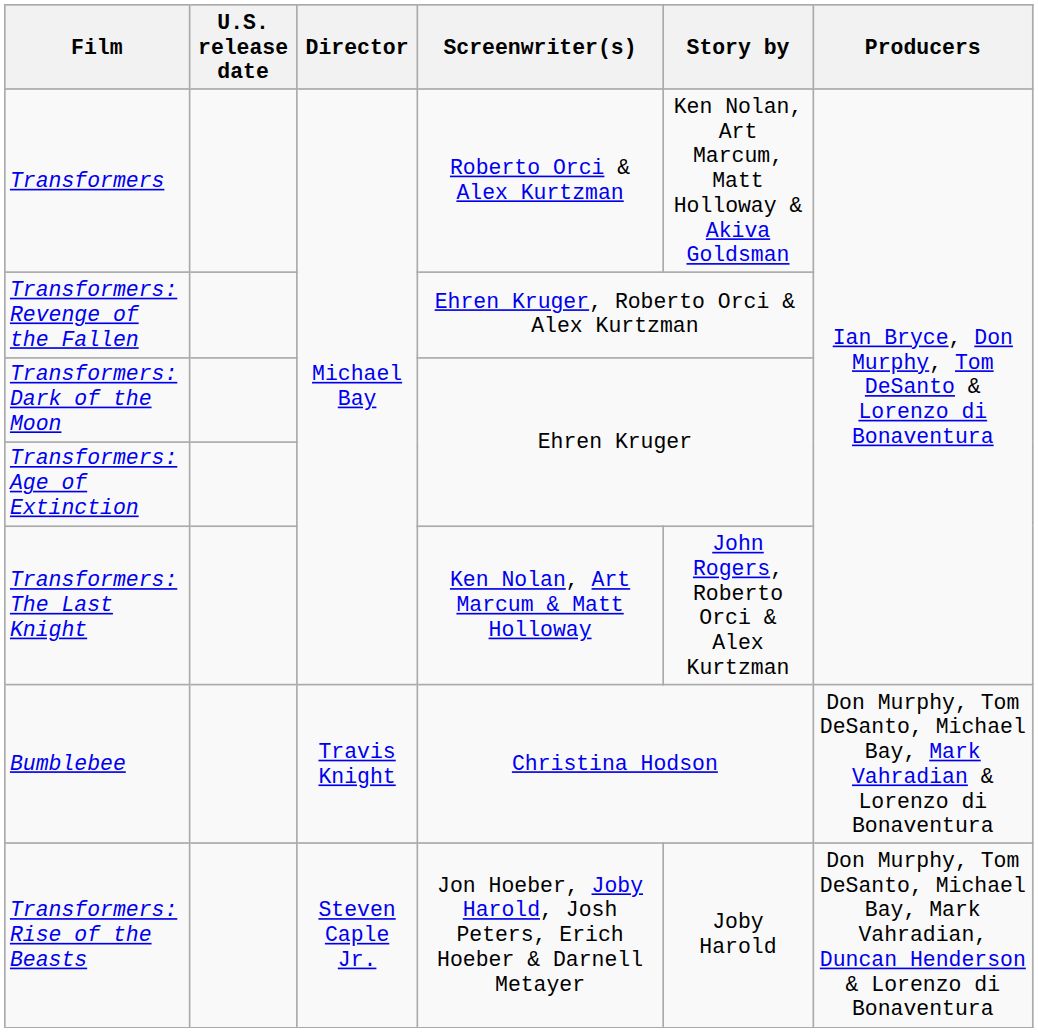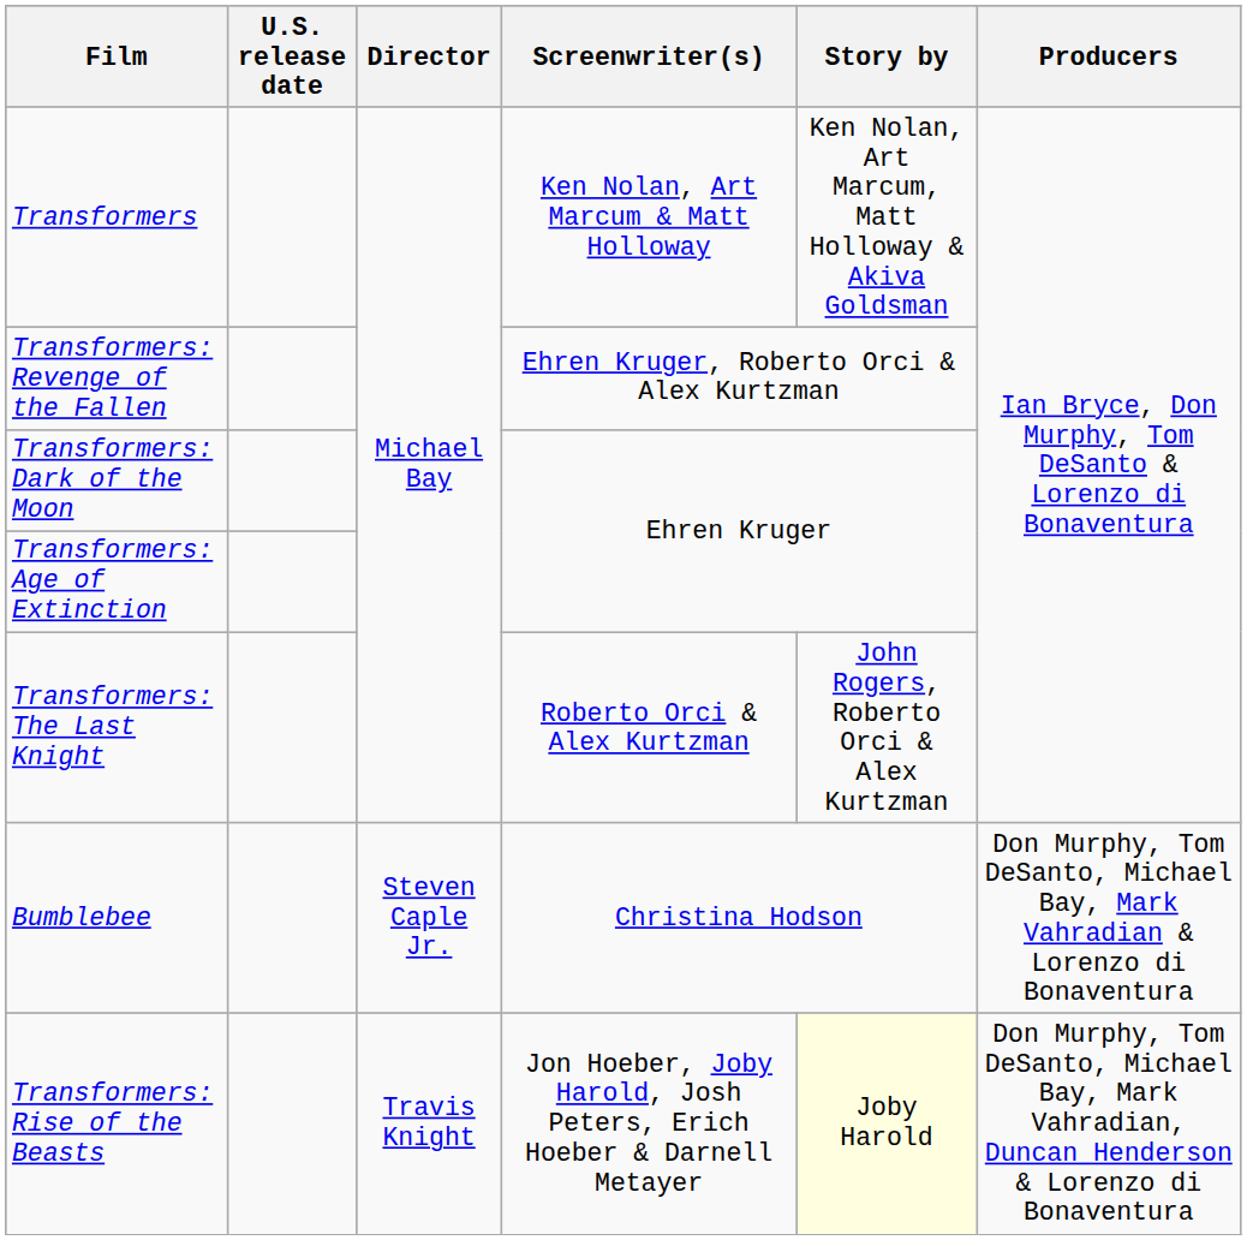Transformers | Screenwriter(s): Roberto Orci & Alex Kurtzman -> Ken Nolan, Art Marcum & Matt Holloway
Transformers: The Last Knight | Screenwriter(s): Ken Nolan, Art Marcum & Matt Holloway -> Roberto Orci & Alex Kurtzman
Bumblebee | Director: Travis Knight -> Steven Caple Jr.
Transformers: Rise of the Beasts | Director: Steven Caple Jr. -> Travis Knight
Transformers: Rise of the Beasts | Story by: no background -> lightyellow background
